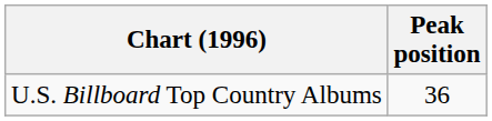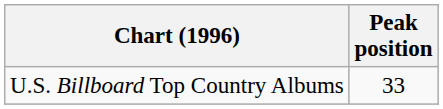U.S. Billboard Top Country Albums | Peak position: 36 -> 33
